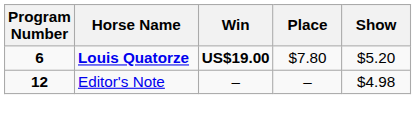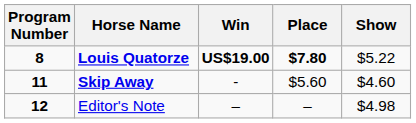Louis Quatorze | Program Number: 6 -> 8
Louis Quatorze | Place: normal -> bold
Louis Quatorze | Show: $5.20 -> $5.22
+ row: 11 | Skip Away | - | $5.60 | $4.60
